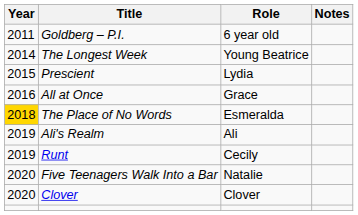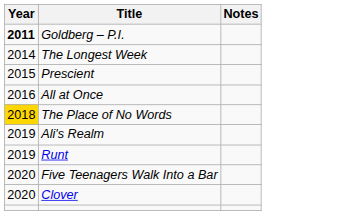- column: Role | 6 year old | Young Beatrice | Lydia | Grace | Esmeralda | Ali | Cecily | Natalie | Clover
Goldberg – P.I. | Year: normal -> bold
